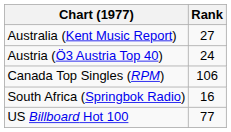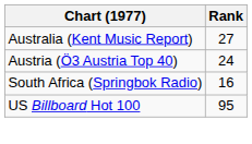- row: Canada Top Singles (RPM) | 106
US Billboard Hot 100 | Rank: 77 -> 95
